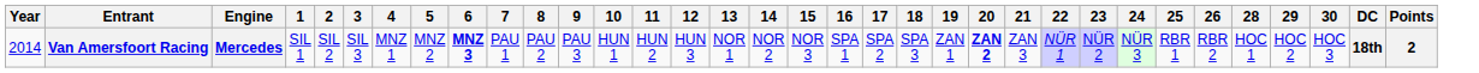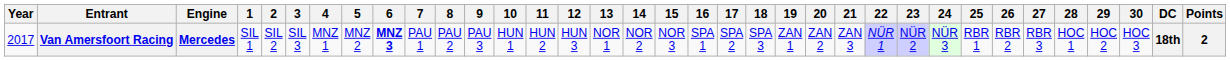+ column: 27 | RBR 3
Van Amersfoort Racing | Year: 2014 -> 2017
Van Amersfoort Racing | 20: bold -> normal
